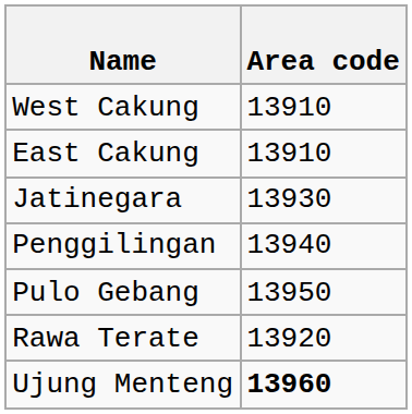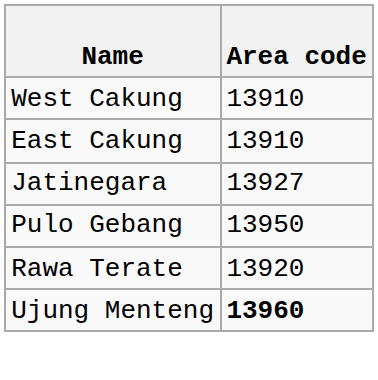Jatinegara | Area code: 13930 -> 13927
- row: Penggilingan | 13940
